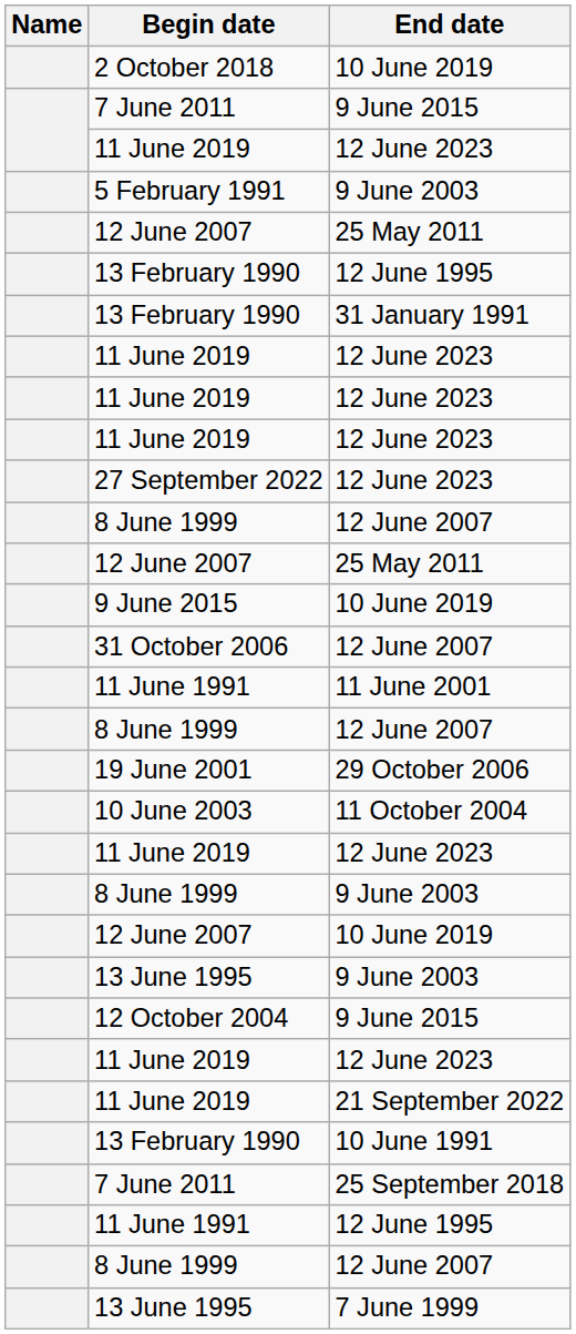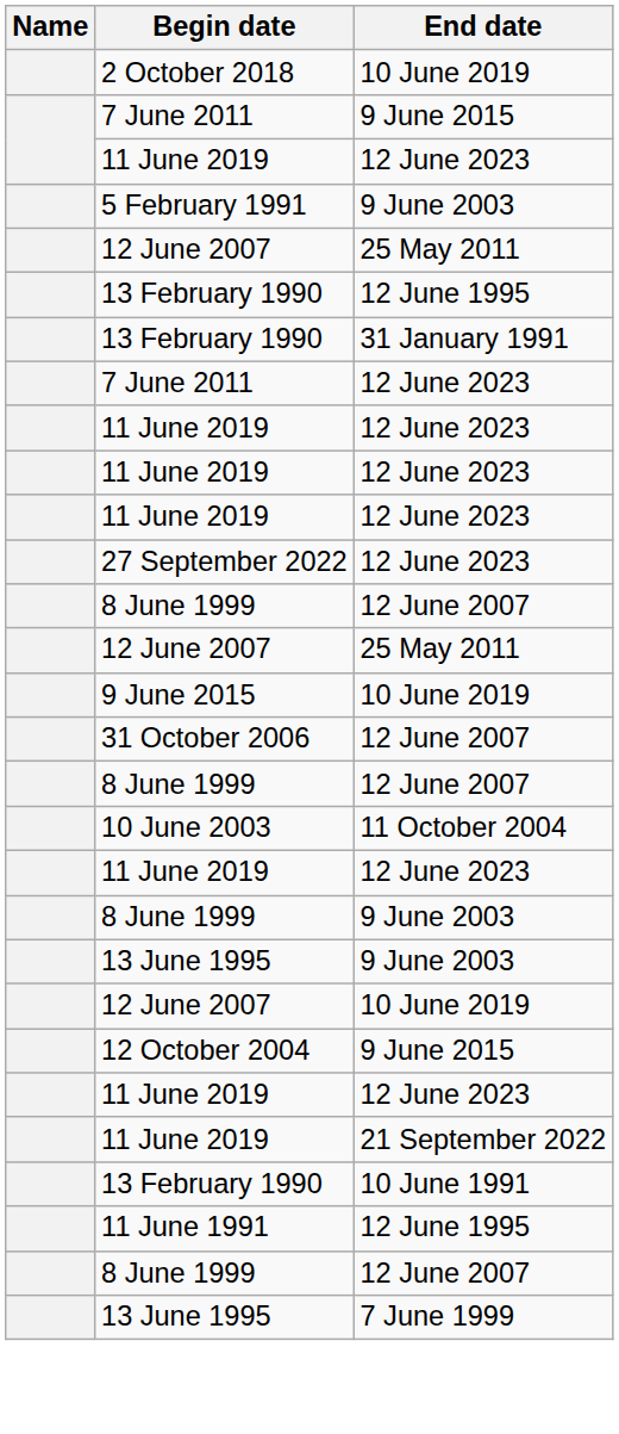+ row: 7 June 2011 | 12 June 2023
- row: 11 June 1991 | 11 June 2001
- row: 19 June 2001 | 29 October 2006
rows swapped: 13 June 1995 / 9 June 2003 <-> 12 June 2007 / 10 June 2019
- row: 7 June 2011 | 25 September 2018
